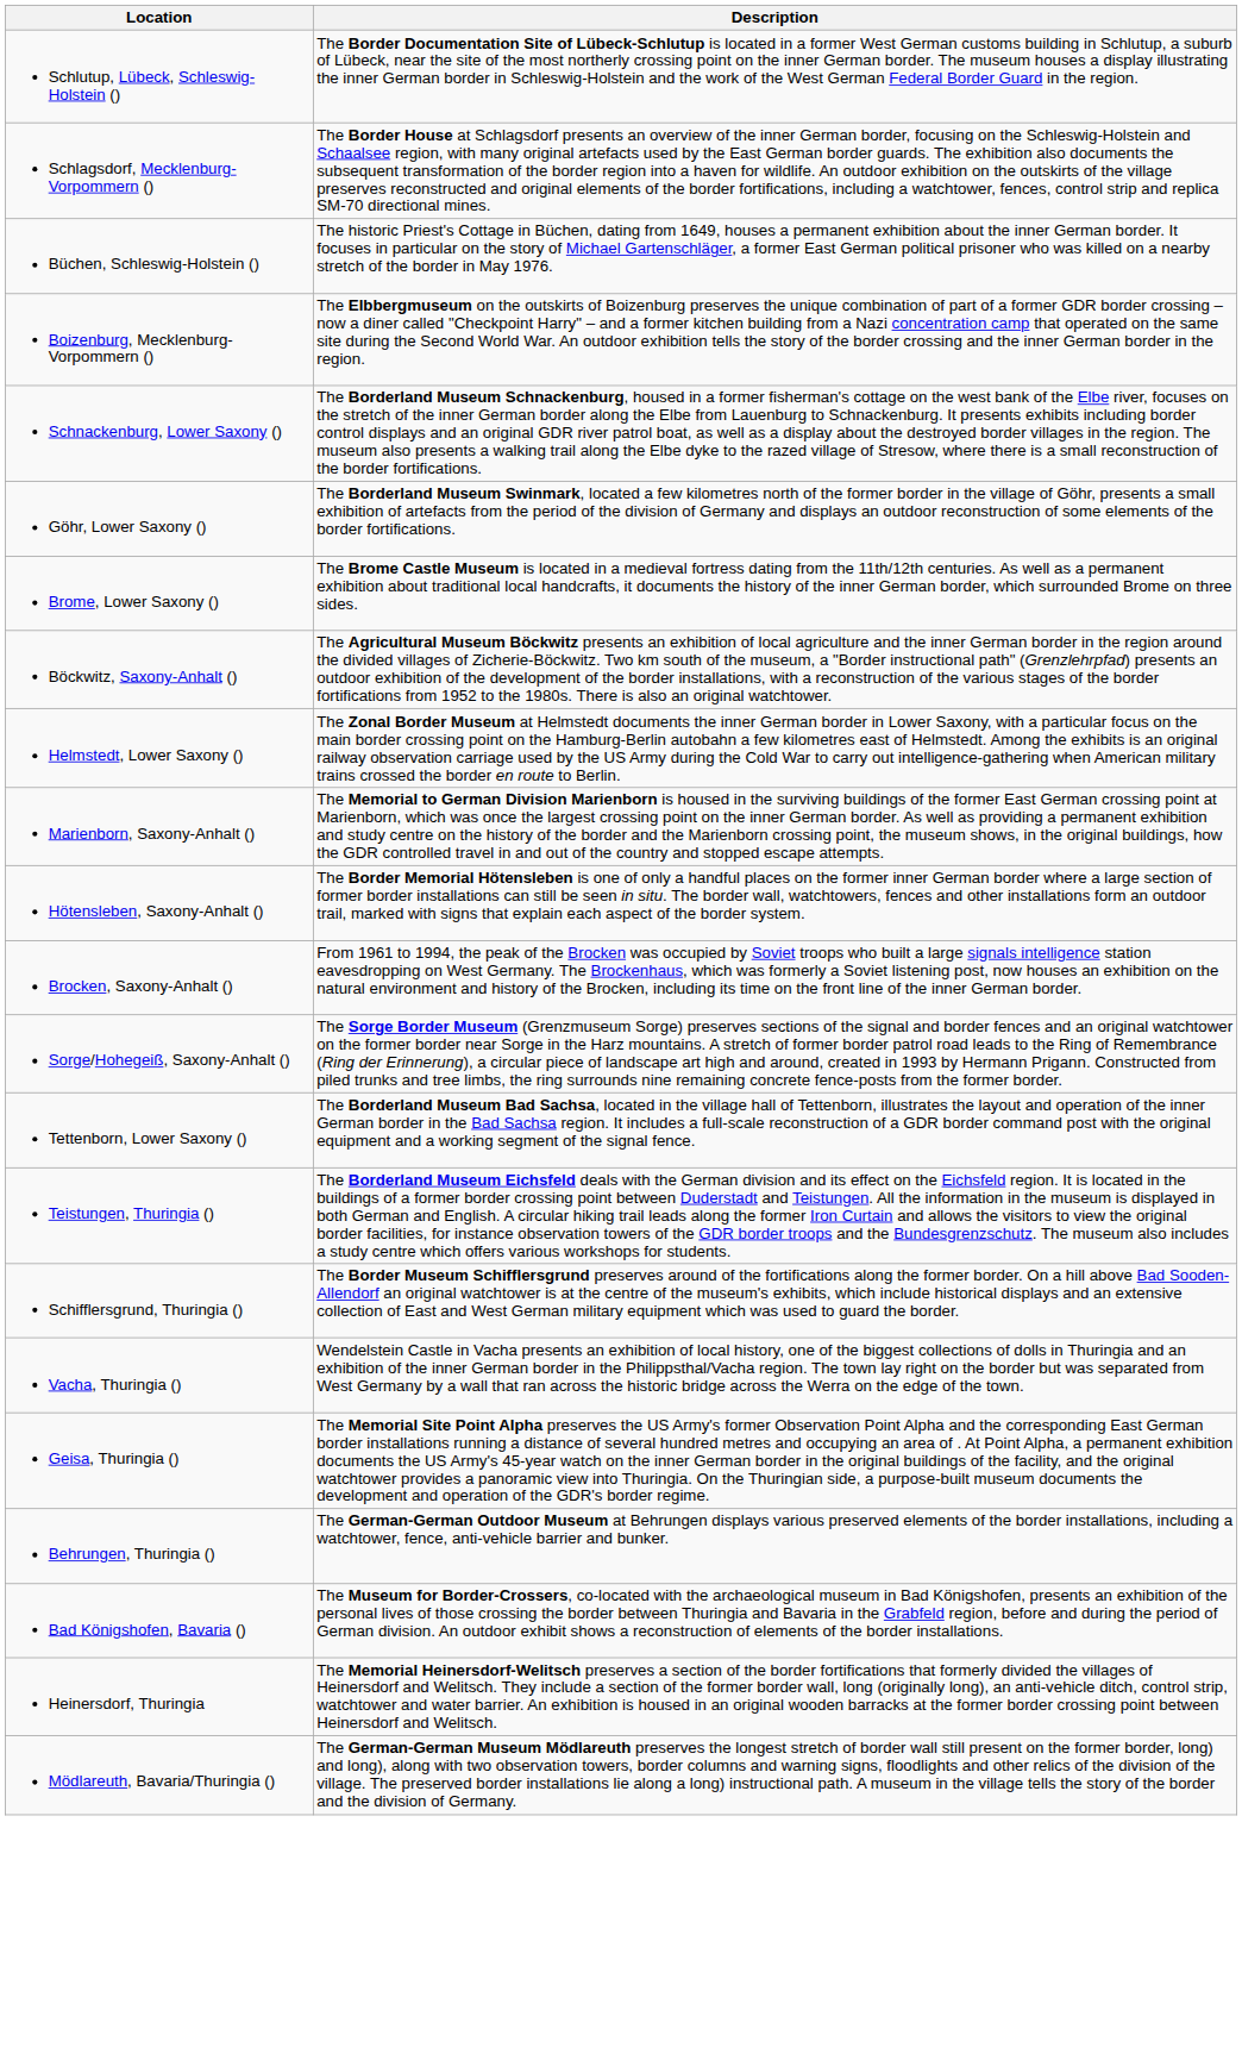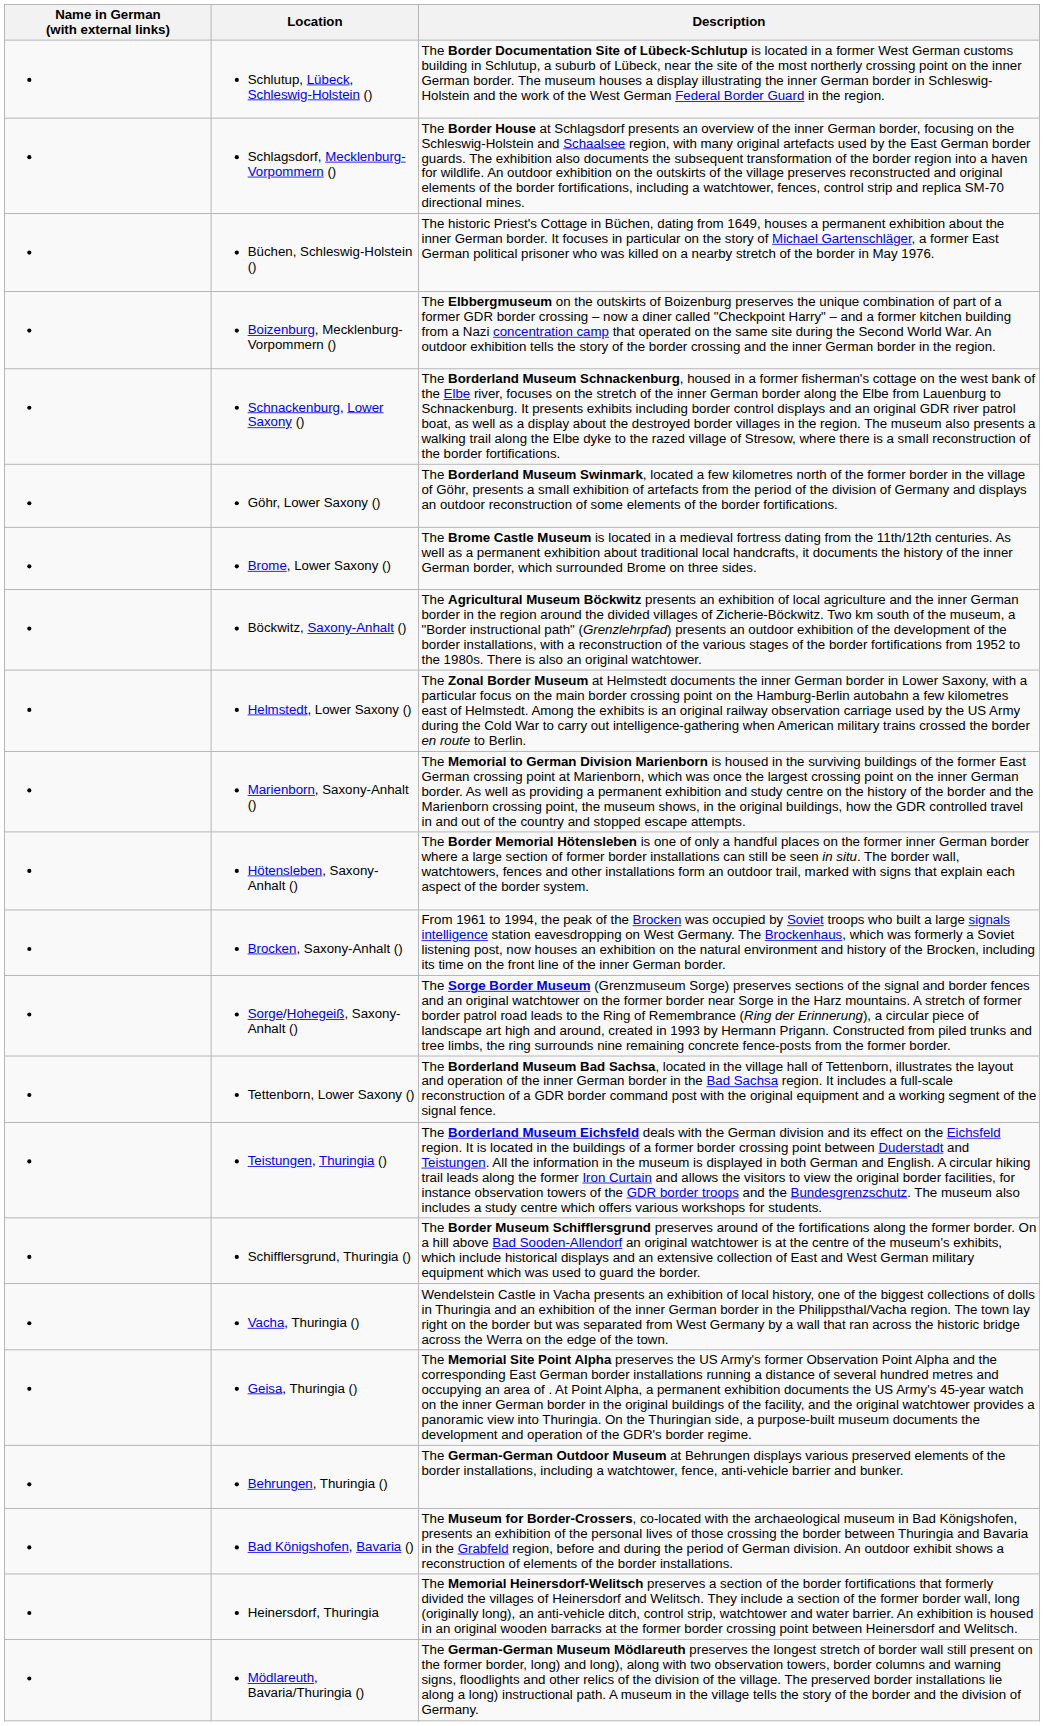+ column: Name in German (with external links)
